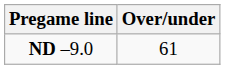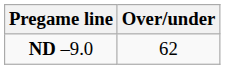ND –9.0 | Over/under: 61 -> 62
